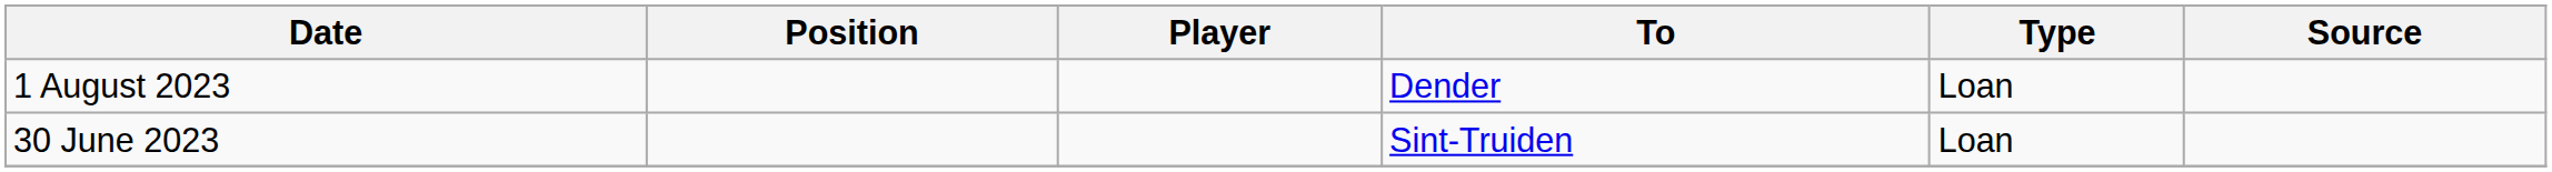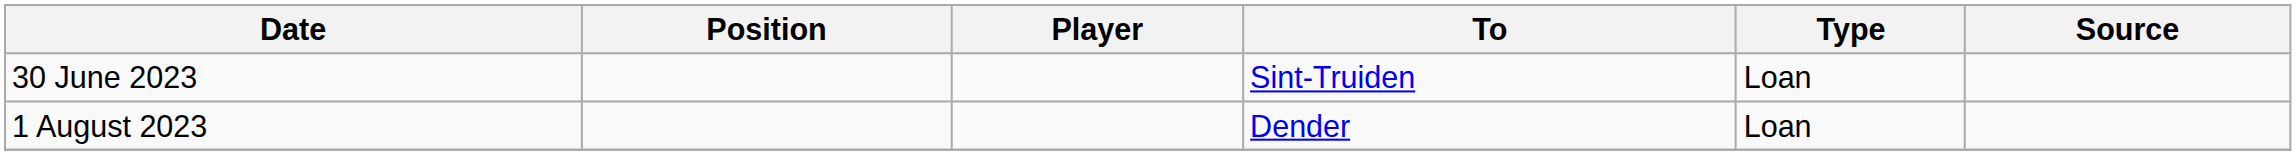rows swapped: 30 June 2023 <-> 1 August 2023
